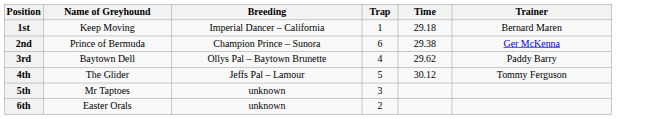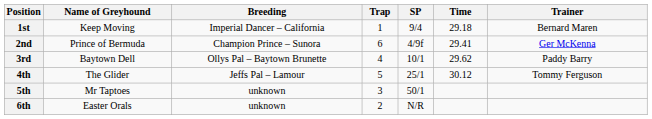+ column: SP | 9/4 | 4/9f | 10/1 | 25/1 | 50/1 | N/R
2nd | Time: 29.38 -> 29.41
